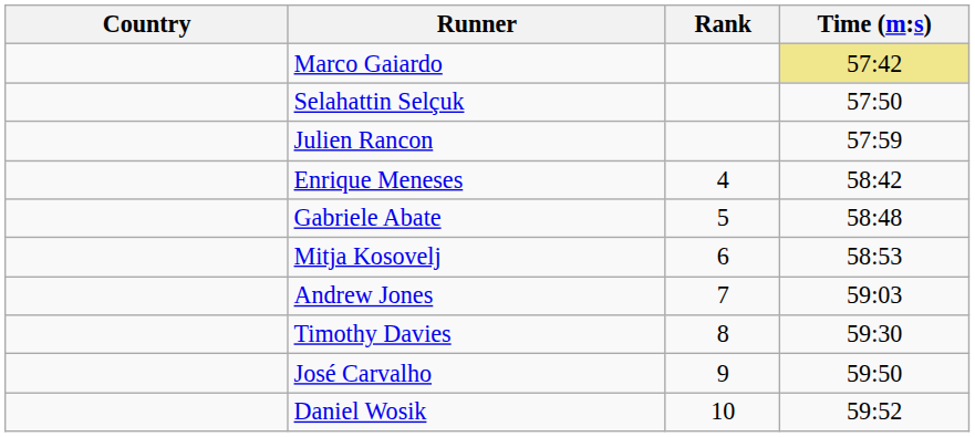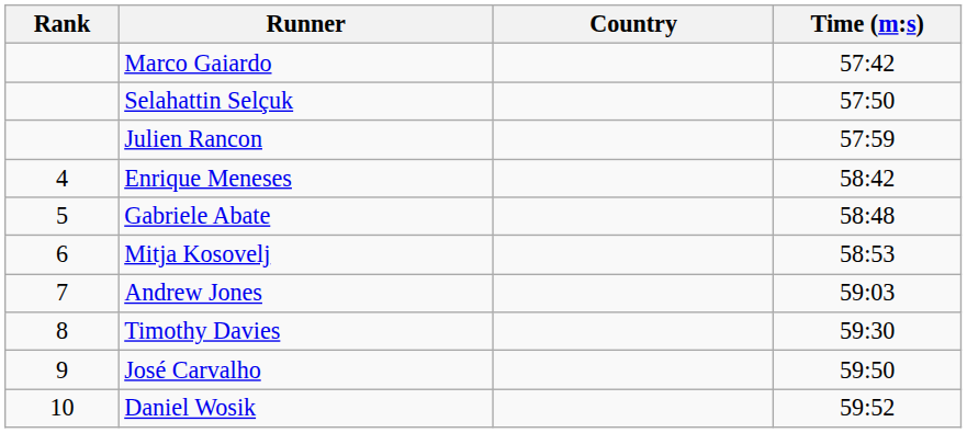columns swapped: Rank <-> Country
Marco Gaiardo | Time (m:s): khaki background -> no background
